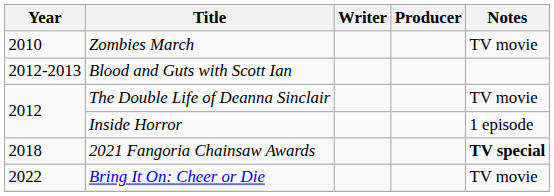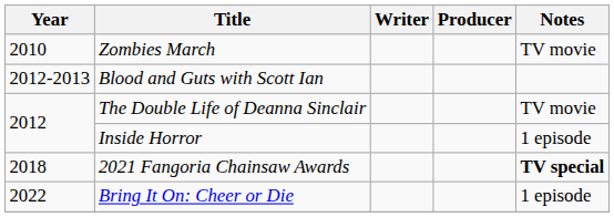Bring It On: Cheer or Die | Notes: TV movie -> 1 episode
